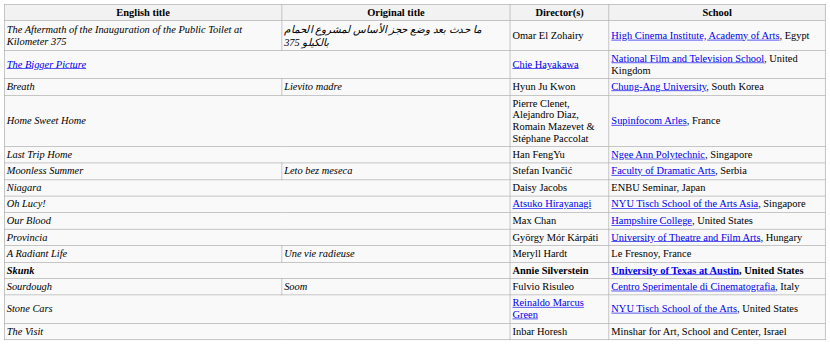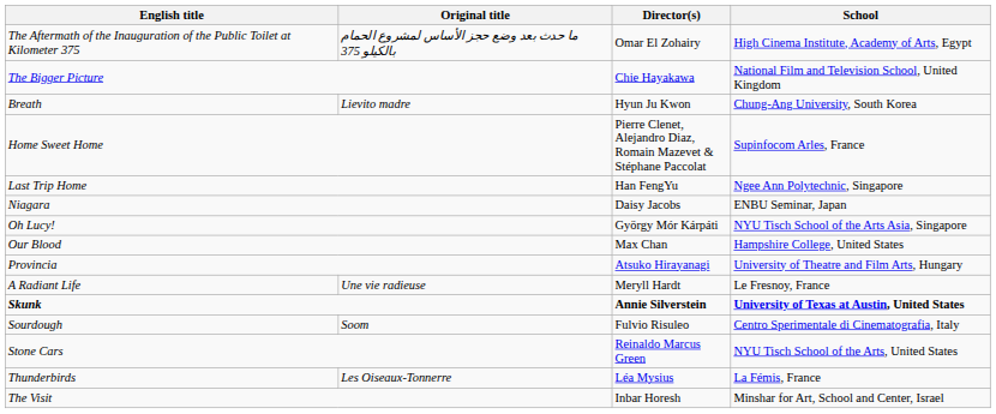- row: Moonless Summer | Leto bez meseca | Stefan Ivančić | Faculty of Dramatic Arts, Serbia
Oh Lucy! | Director(s): Atsuko Hirayanagi -> György Mór Kárpáti
Provincia | Director(s): György Mór Kárpáti -> Atsuko Hirayanagi
+ row: Thunderbirds | Les Oiseaux-Tonnerre | Léa Mysius | La Fémis, France
